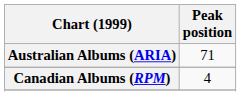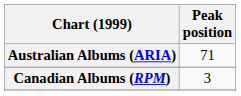Canadian Albums (RPM) | Peak position: 4 -> 3
